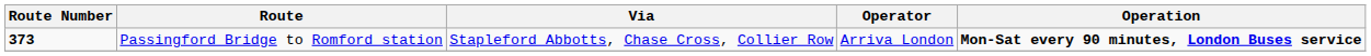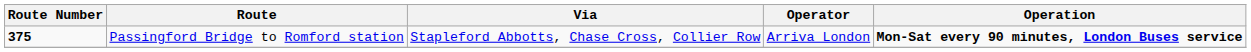Passingford Bridge to Romford station | Route Number: 373 -> 375
